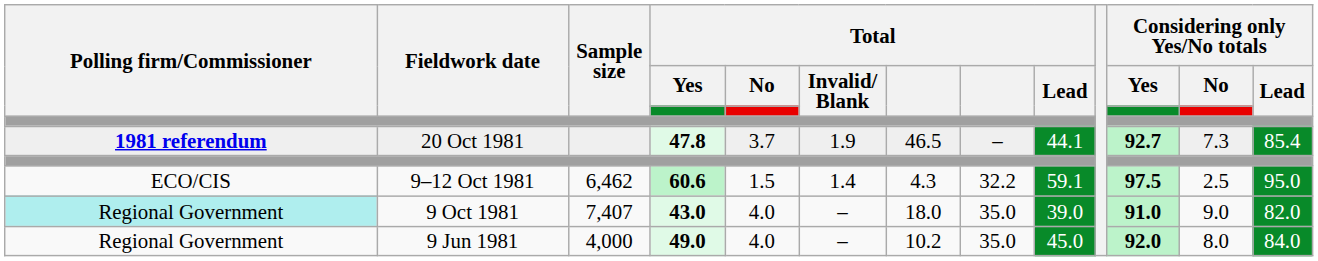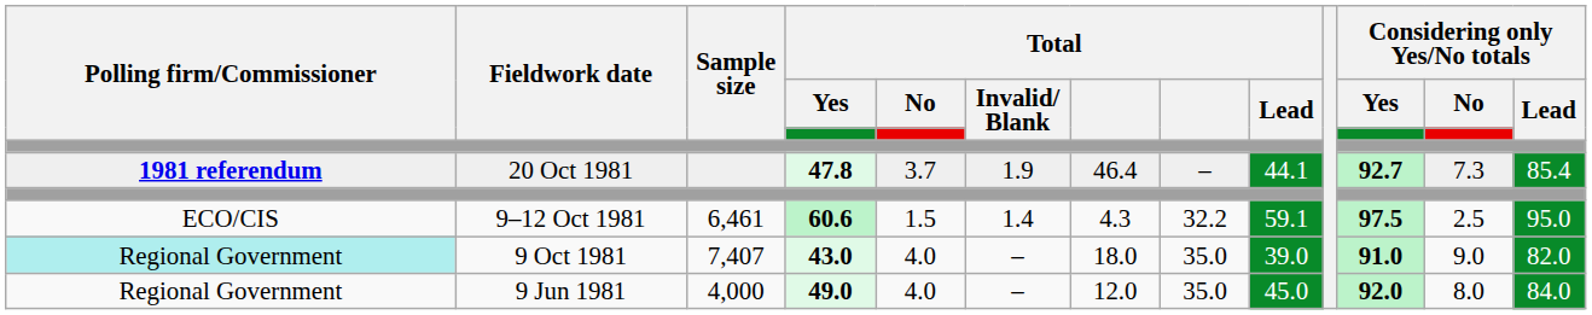20 Oct 1981 | column 7: 46.5 -> 46.4
9–12 Oct 1981 | Sample size: 6,462 -> 6,461
9 Jun 1981 | column 7: 10.2 -> 12.0
